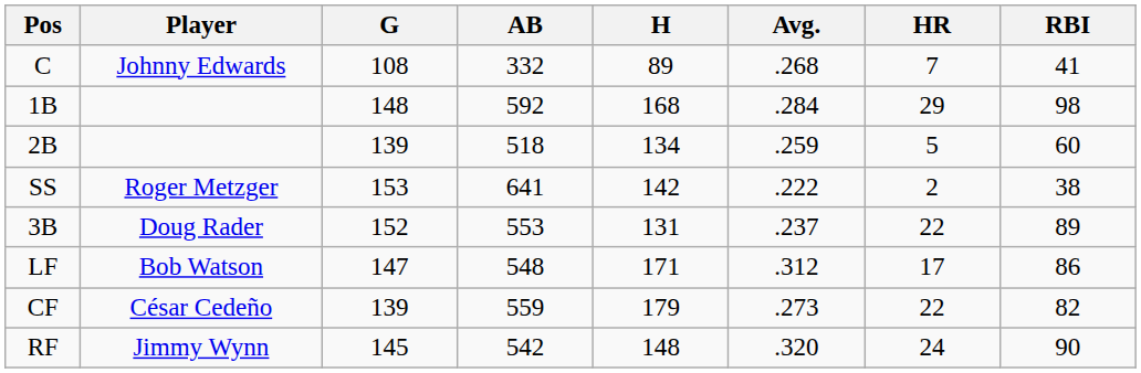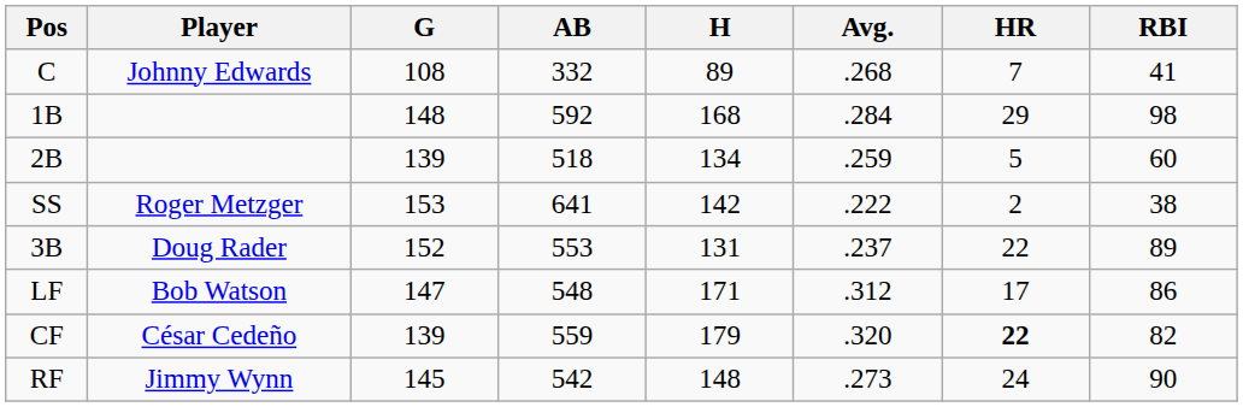CF | Avg.: .273 -> .320
CF | HR: normal -> bold
RF | Avg.: .320 -> .273
